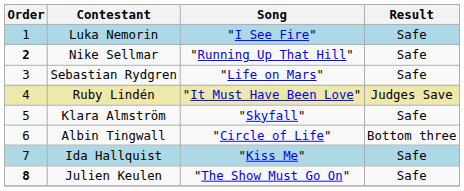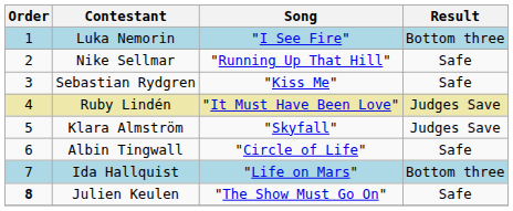Luka Nemorin | Result: Safe -> Bottom three
Nike Sellmar | Order: bold -> normal
Sebastian Rydgren | Song: "Life on Mars" -> "Kiss Me"
Klara Almström | Result: Safe -> Judges Save
Albin Tingwall | Result: Bottom three -> Safe
Ida Hallquist | Song: "Kiss Me" -> "Life on Mars"
Ida Hallquist | Result: Safe -> Bottom three
